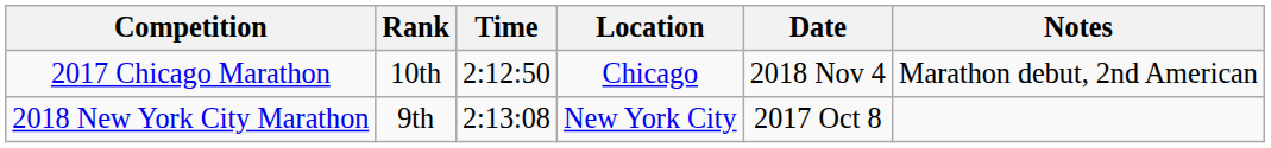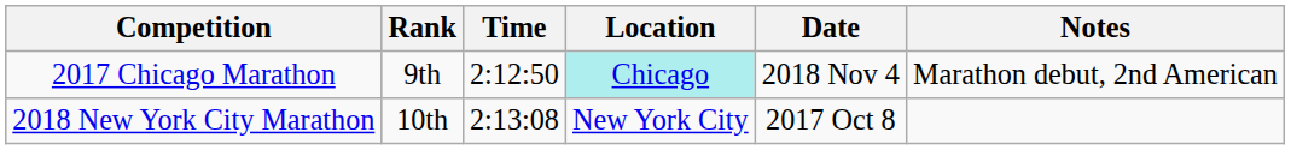2017 Chicago Marathon | Rank: 10th -> 9th
2017 Chicago Marathon | Location: no background -> paleturquoise background
2018 New York City Marathon | Rank: 9th -> 10th
